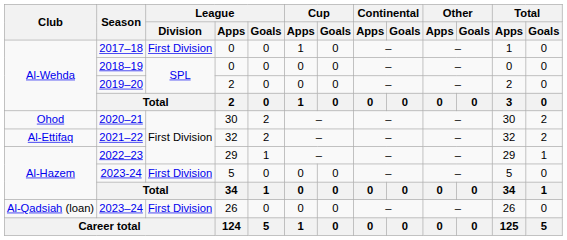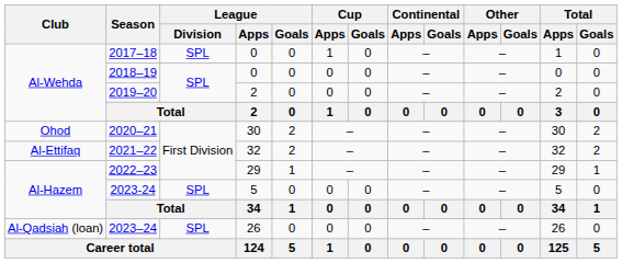2017–18 | League / Division: First Division -> SPL
2023-24 | League / Division: First Division -> SPL
2023–24 | League / Division: First Division -> SPL
